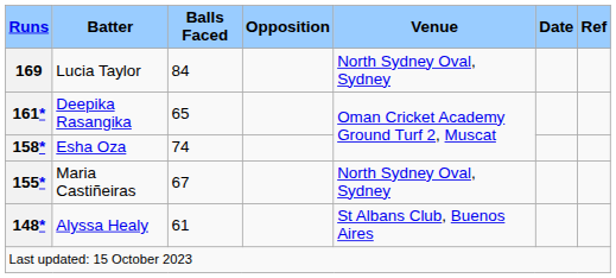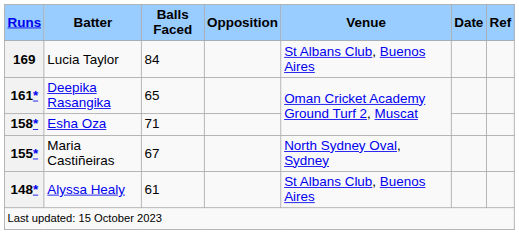Lucia Taylor | Venue: North Sydney Oval, Sydney -> St Albans Club, Buenos Aires
Esha Oza | Balls Faced: 74 -> 71
